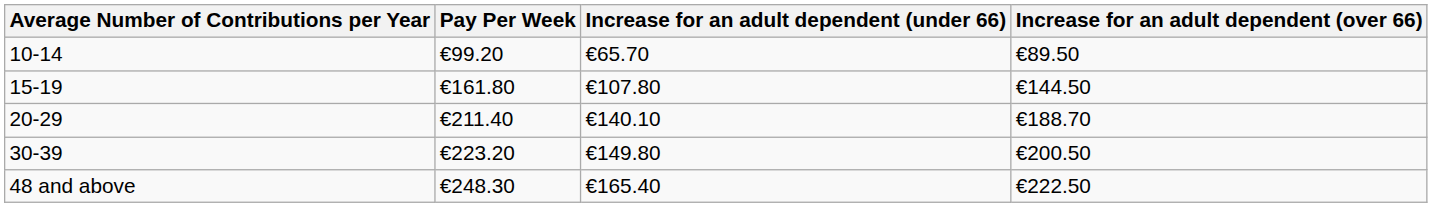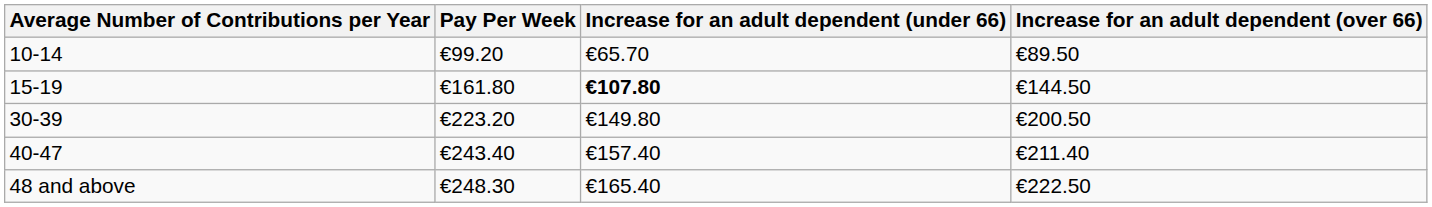15-19 | Increase for an adult dependent (under 66): normal -> bold
- row: 20-29 | €211.40 | €140.10 | €188.70
+ row: 40-47 | €243.40 | €157.40 | €211.40
